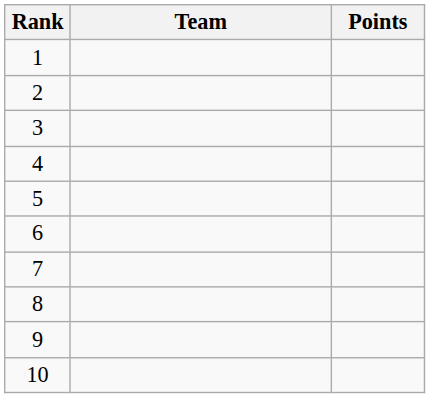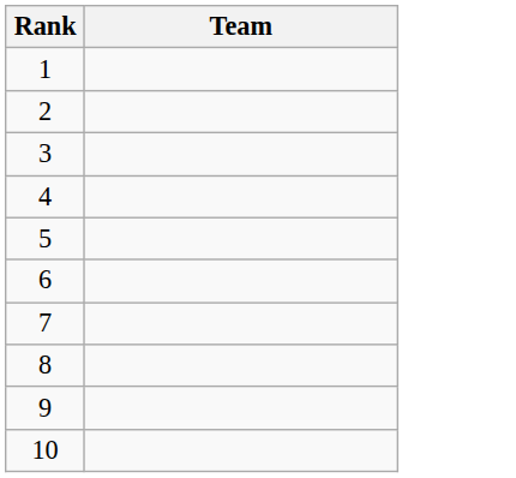- column: Points
